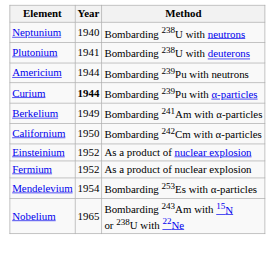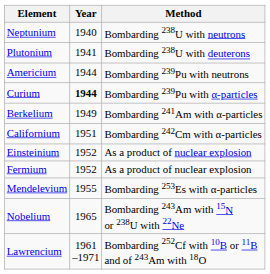Californium | Year: 1950 -> 1951
Mendelevium | Year: 1954 -> 1955
+ row: Lawrencium | 1961 –1971 | Bombarding 252Cf with 10B or 11B and of 243Am with 18O
